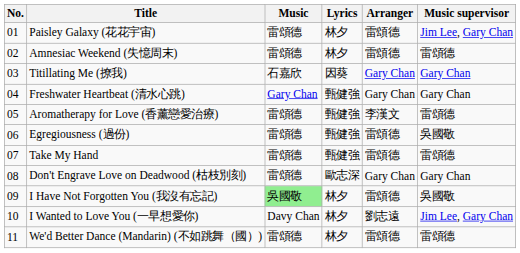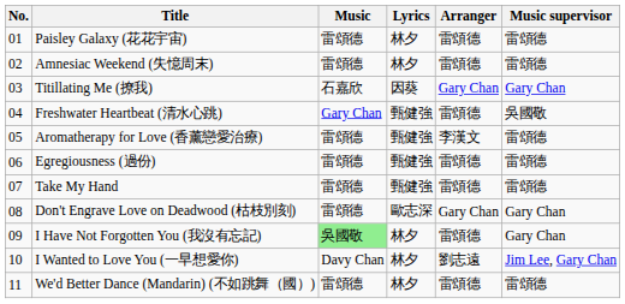Paisley Galaxy (花花宇宙) | Music supervisor: Jim Lee, Gary Chan -> 雷頌德
Freshwater Heartbeat (清水心跳) | Arranger: Gary Chan -> 雷頌德
Freshwater Heartbeat (清水心跳) | Music supervisor: Gary Chan -> 吳國敬
Egregiousness (過份) | Music supervisor: 吳國敬 -> 雷頌德
I Have Not Forgotten You (我沒有忘記) | Music supervisor: 吳國敬 -> Gary Chan
